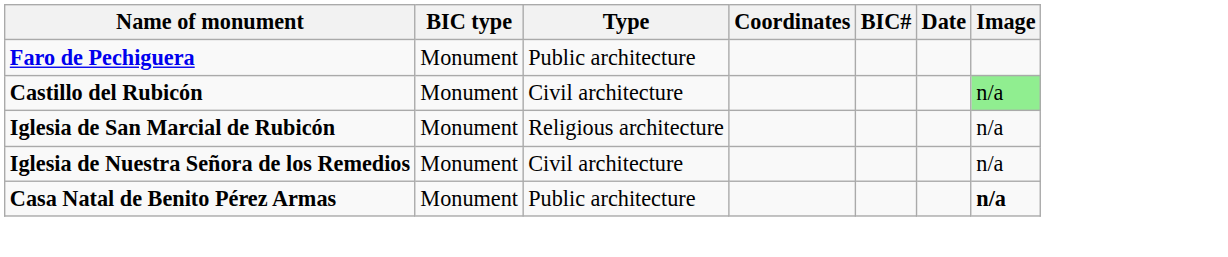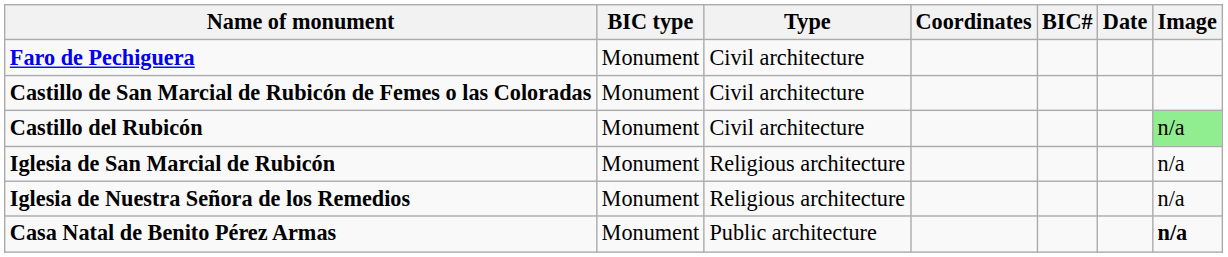Faro de Pechiguera | Type: Public architecture -> Civil architecture
+ row: Castillo de San Marcial de Rubicón de Femes o las Coloradas | Monument | Civil architecture
Iglesia de Nuestra Señora de los Remedios | Type: Civil architecture -> Religious architecture
